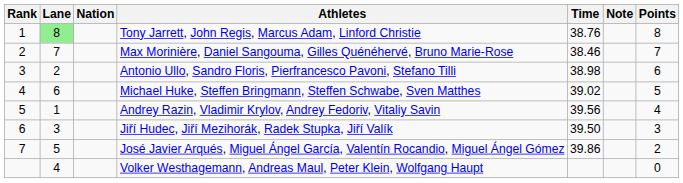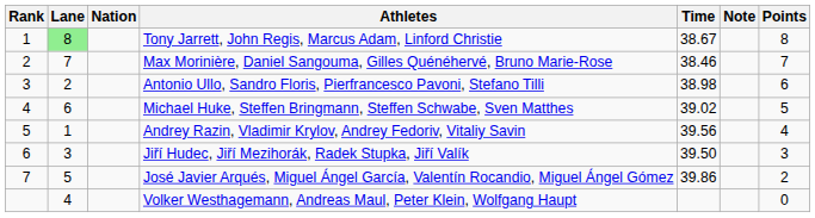Tony Jarrett, John Regis, Marcus Adam, Linford Christie | Time: 38.76 -> 38.67
